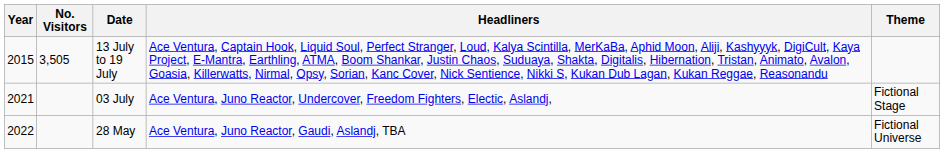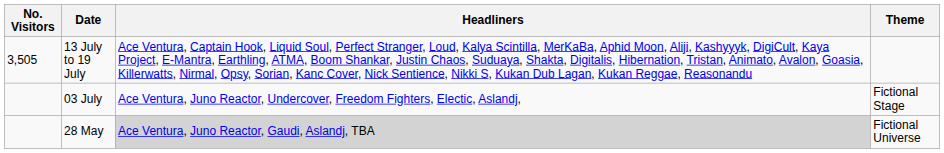- column: Year | 2015 | 2021 | 2022
28 May | Headliners: no background -> lightgrey background
